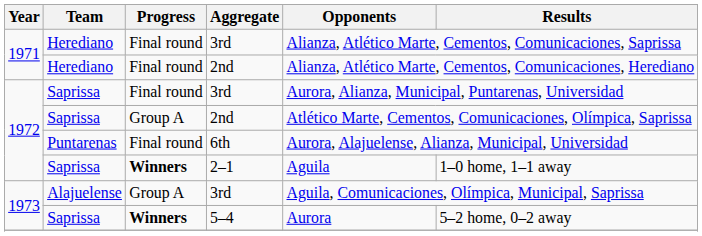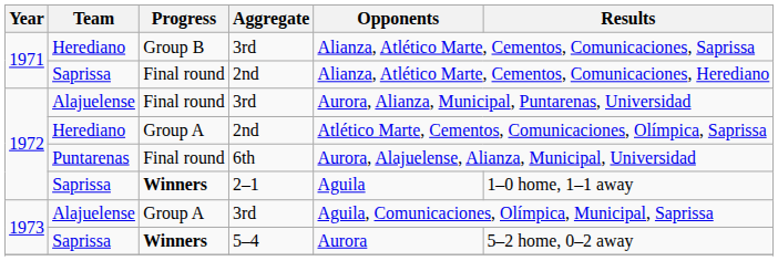1971 / 3rd | Progress: Final round -> Group B
1971 / 2nd | Team: Herediano -> Saprissa
1972 / 3rd | Team: Saprissa -> Alajuelense
1972 / 2nd | Team: Saprissa -> Herediano
